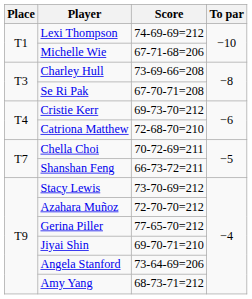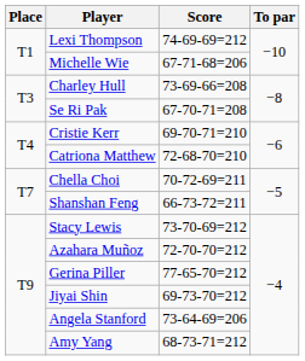Cristie Kerr | Score: 69-73-70=212 -> 69-70-71=210
Jiyai Shin | Score: 69-70-71=210 -> 69-73-70=212
